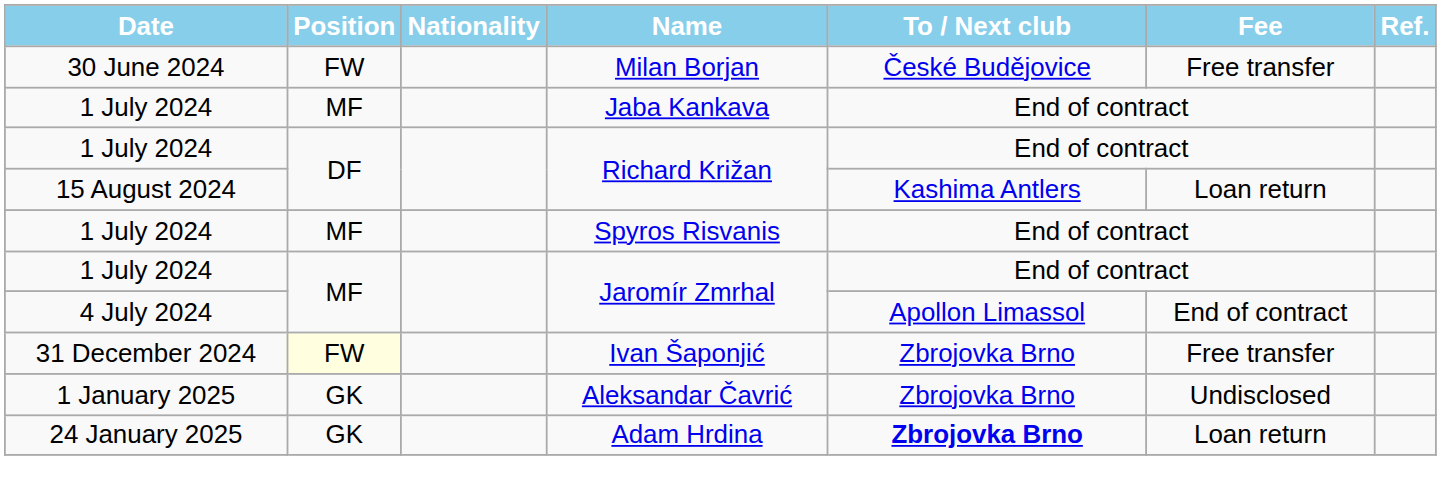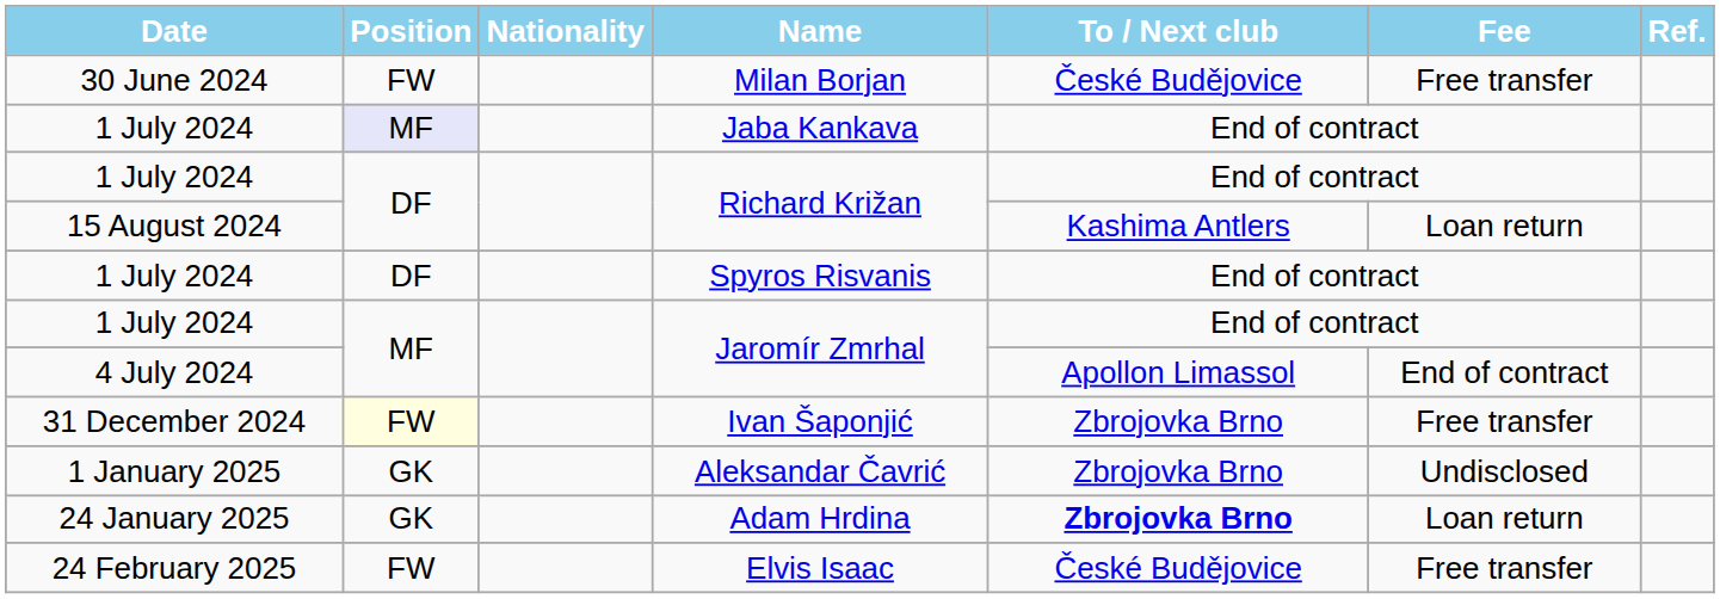Jaba Kankava | Position: no background -> lavender background
Spyros Risvanis | Position: MF -> DF
+ row: 24 February 2025 | FW | Elvis Isaac | České Budějovice | Free transfer
